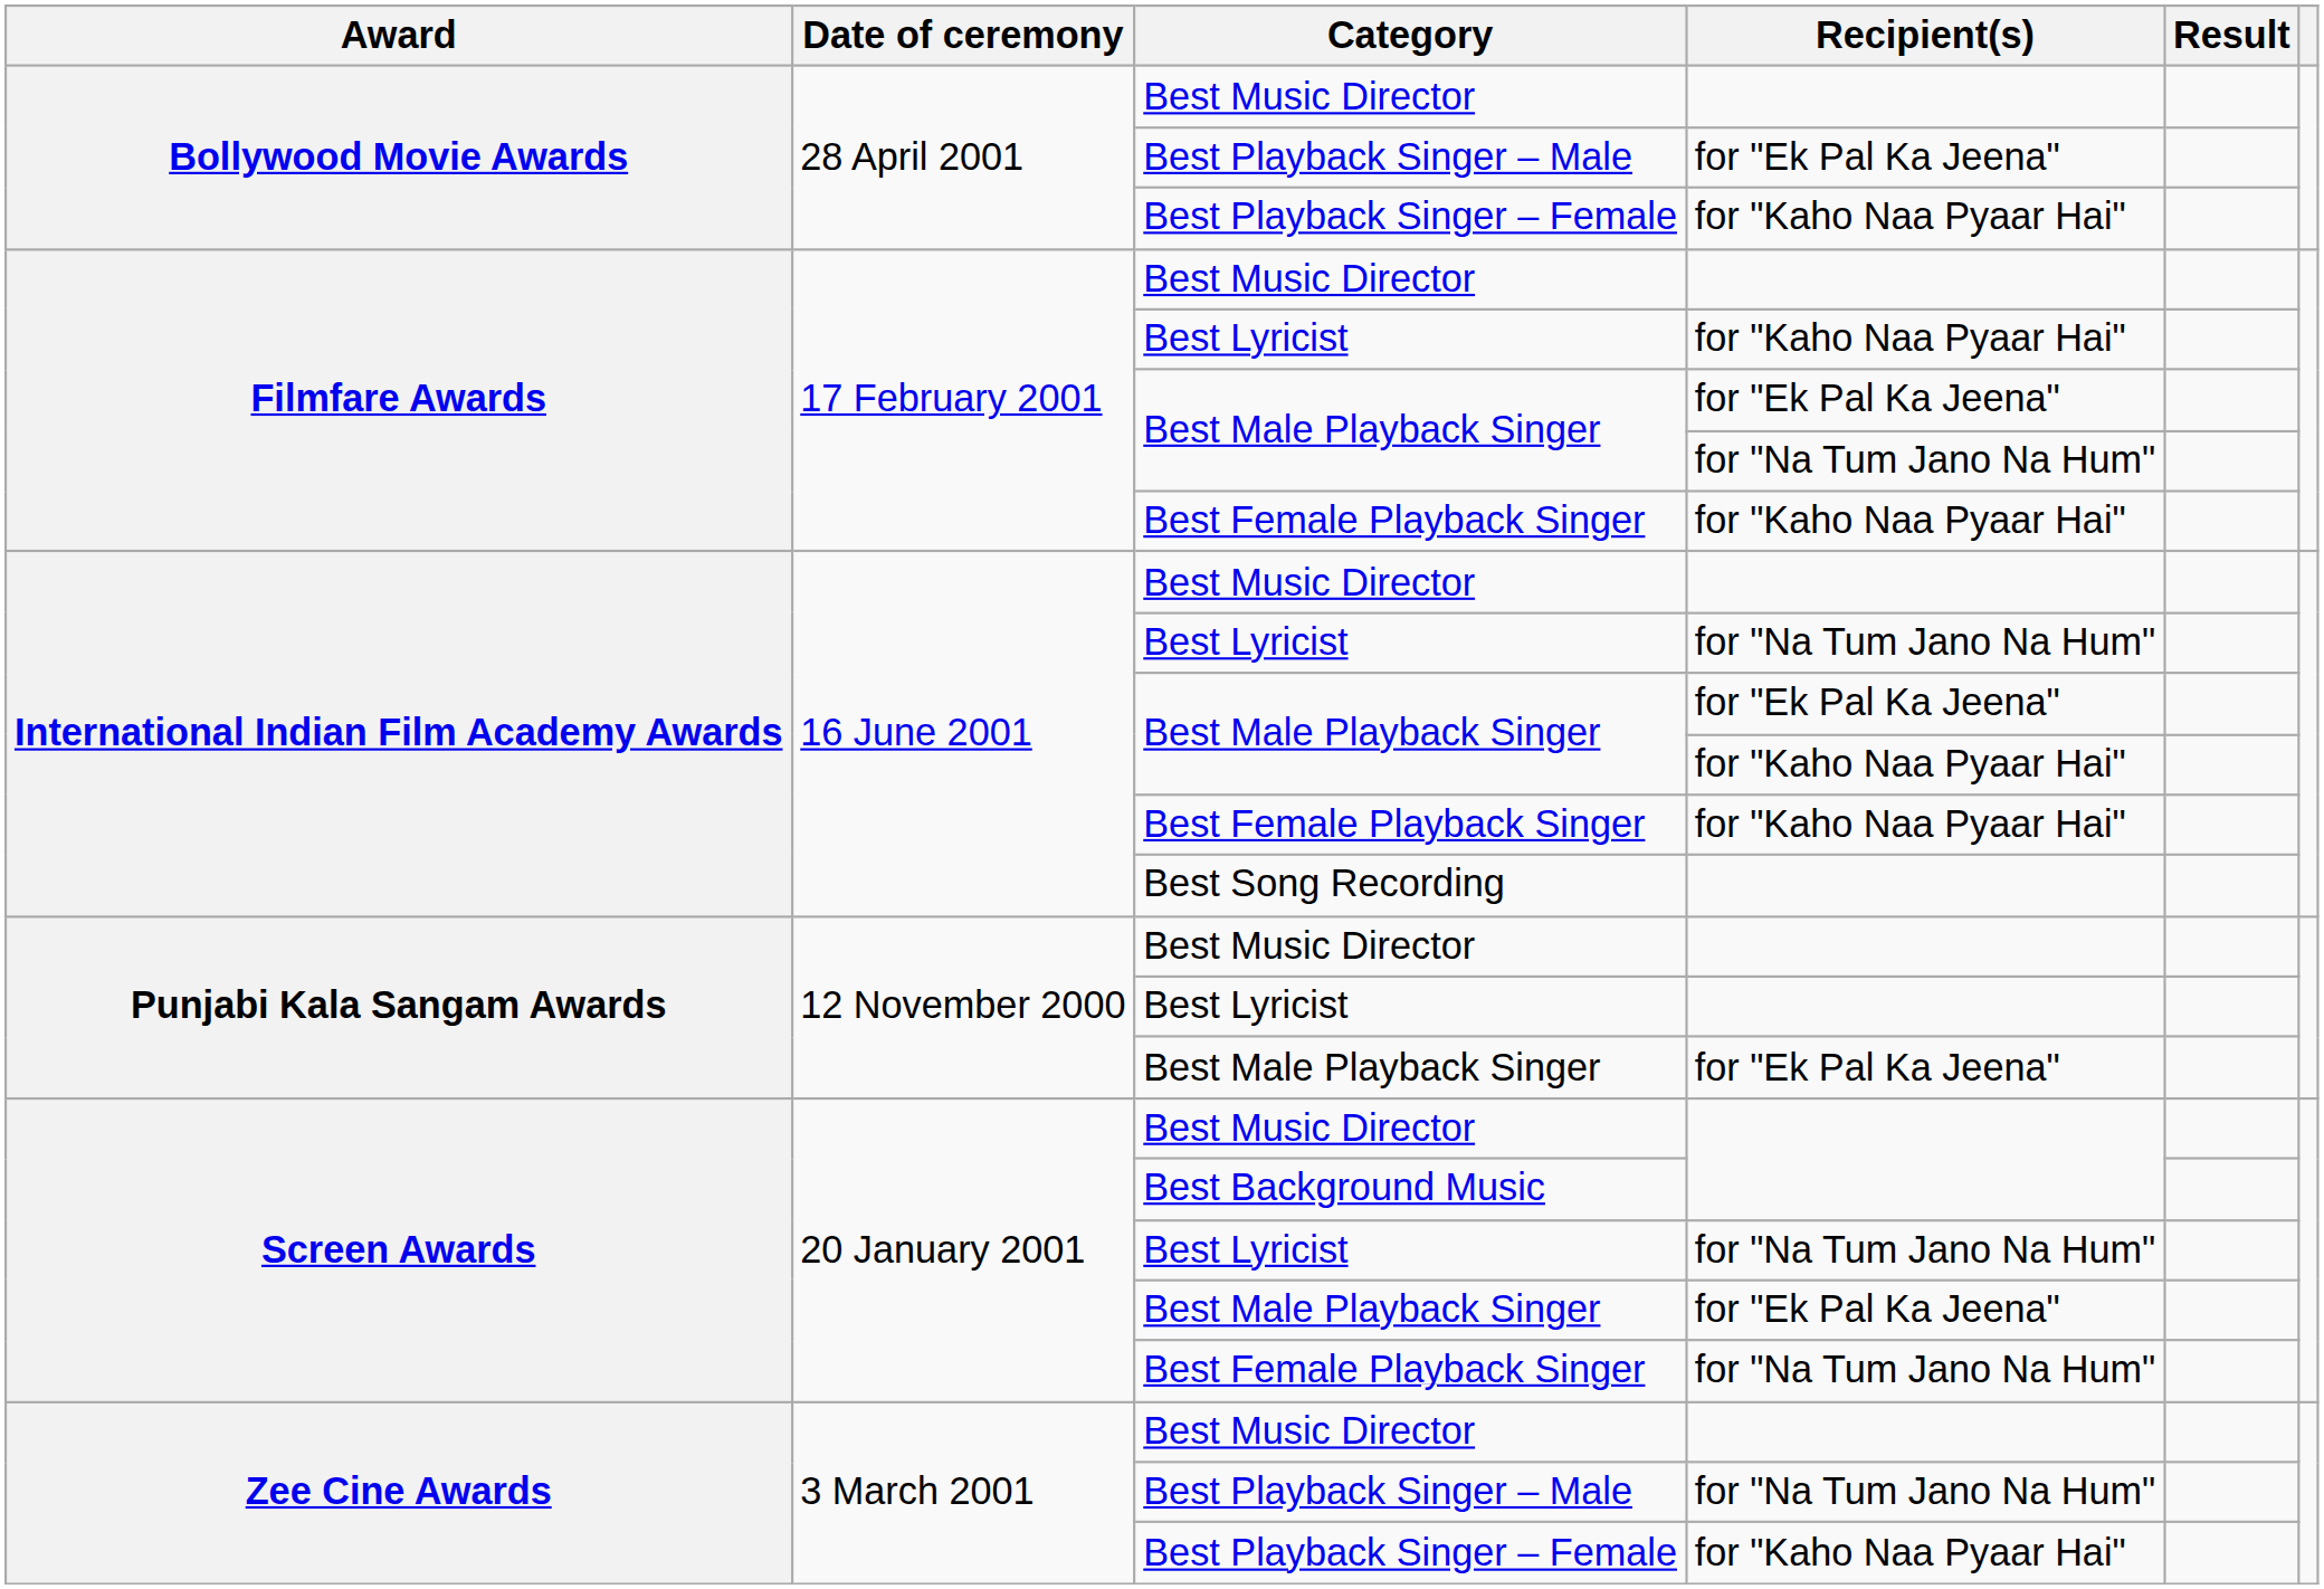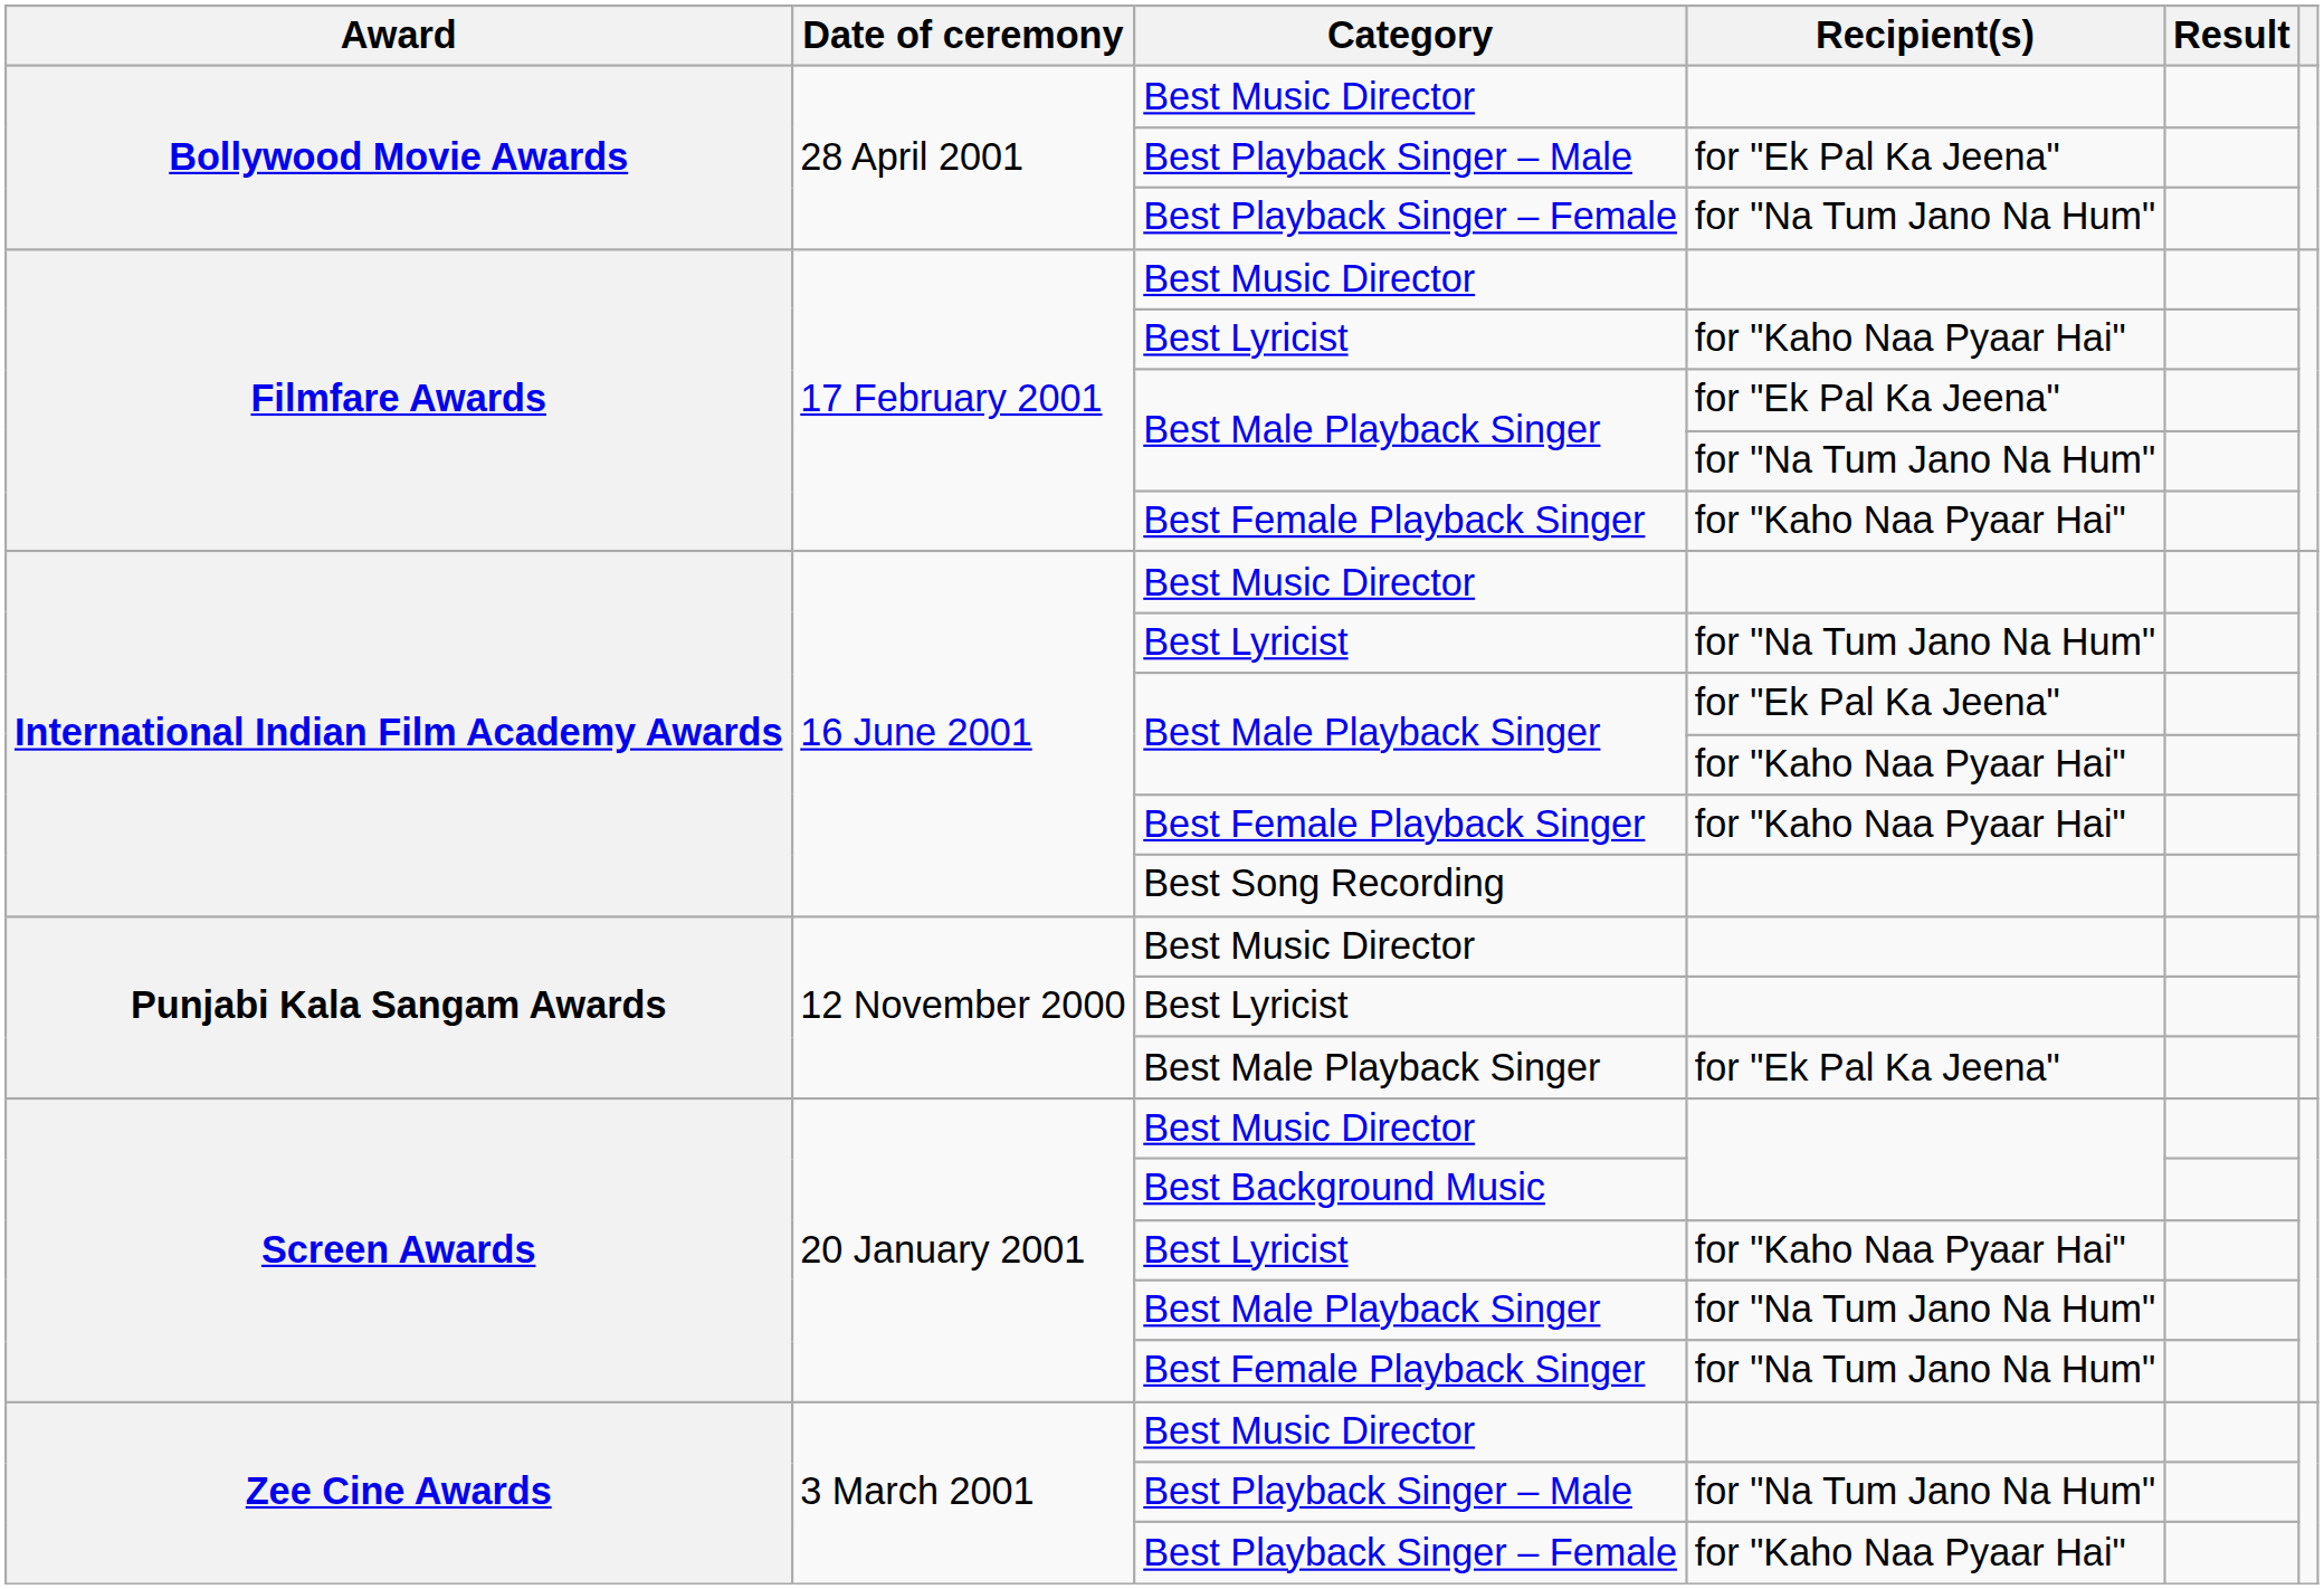Bollywood Movie Awards / Best Playback Singer – Female | Recipient(s): for "Kaho Naa Pyaar Hai" -> for "Na Tum Jano Na Hum"
Screen Awards / Best Lyricist | Recipient(s): for "Na Tum Jano Na Hum" -> for "Kaho Naa Pyaar Hai"
Screen Awards / Best Male Playback Singer | Recipient(s): for "Ek Pal Ka Jeena" -> for "Na Tum Jano Na Hum"
